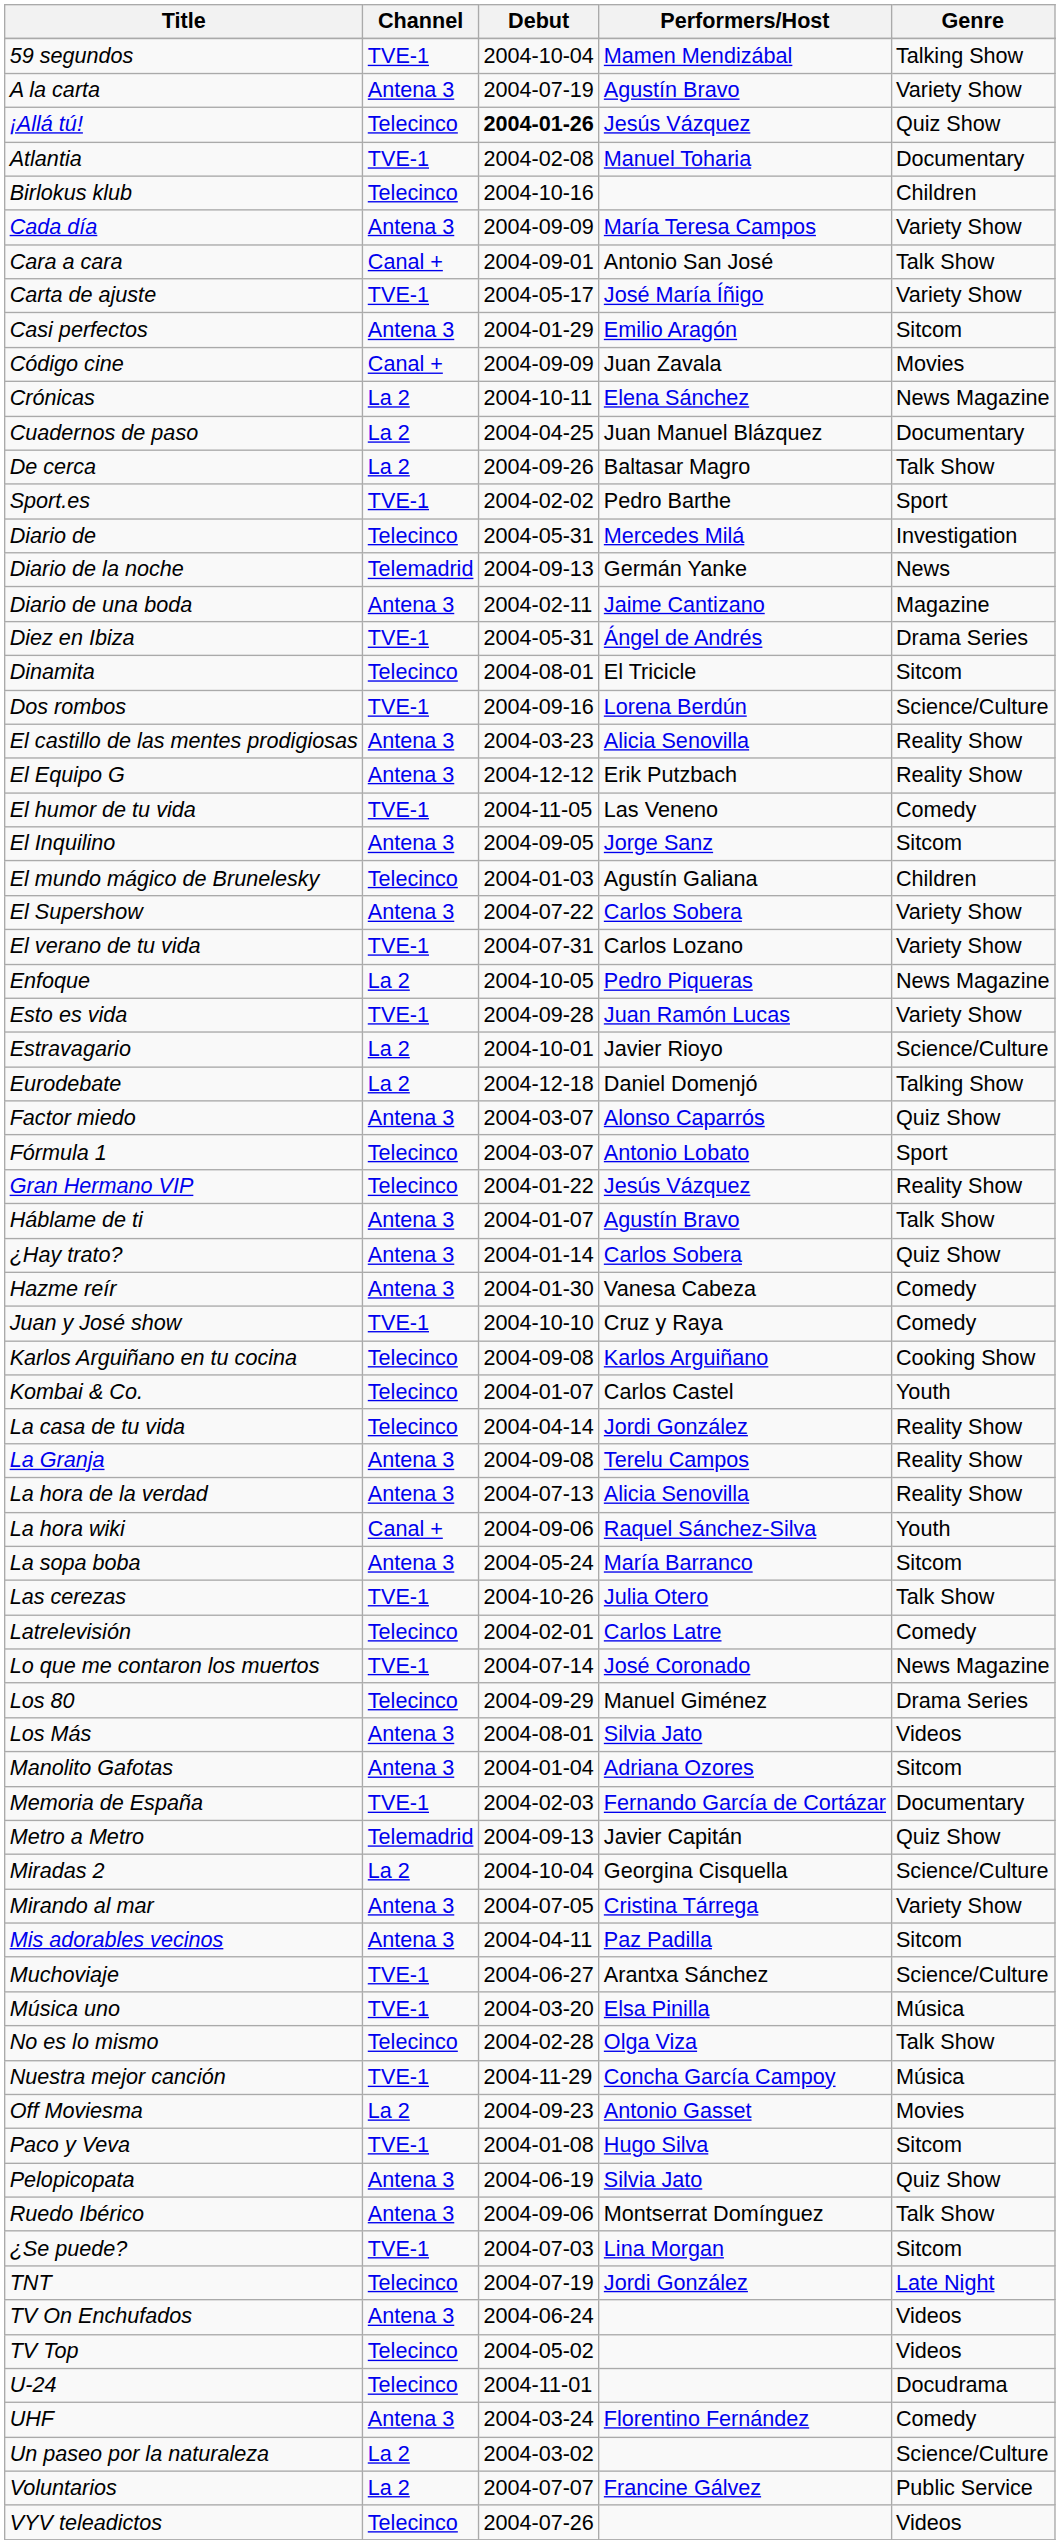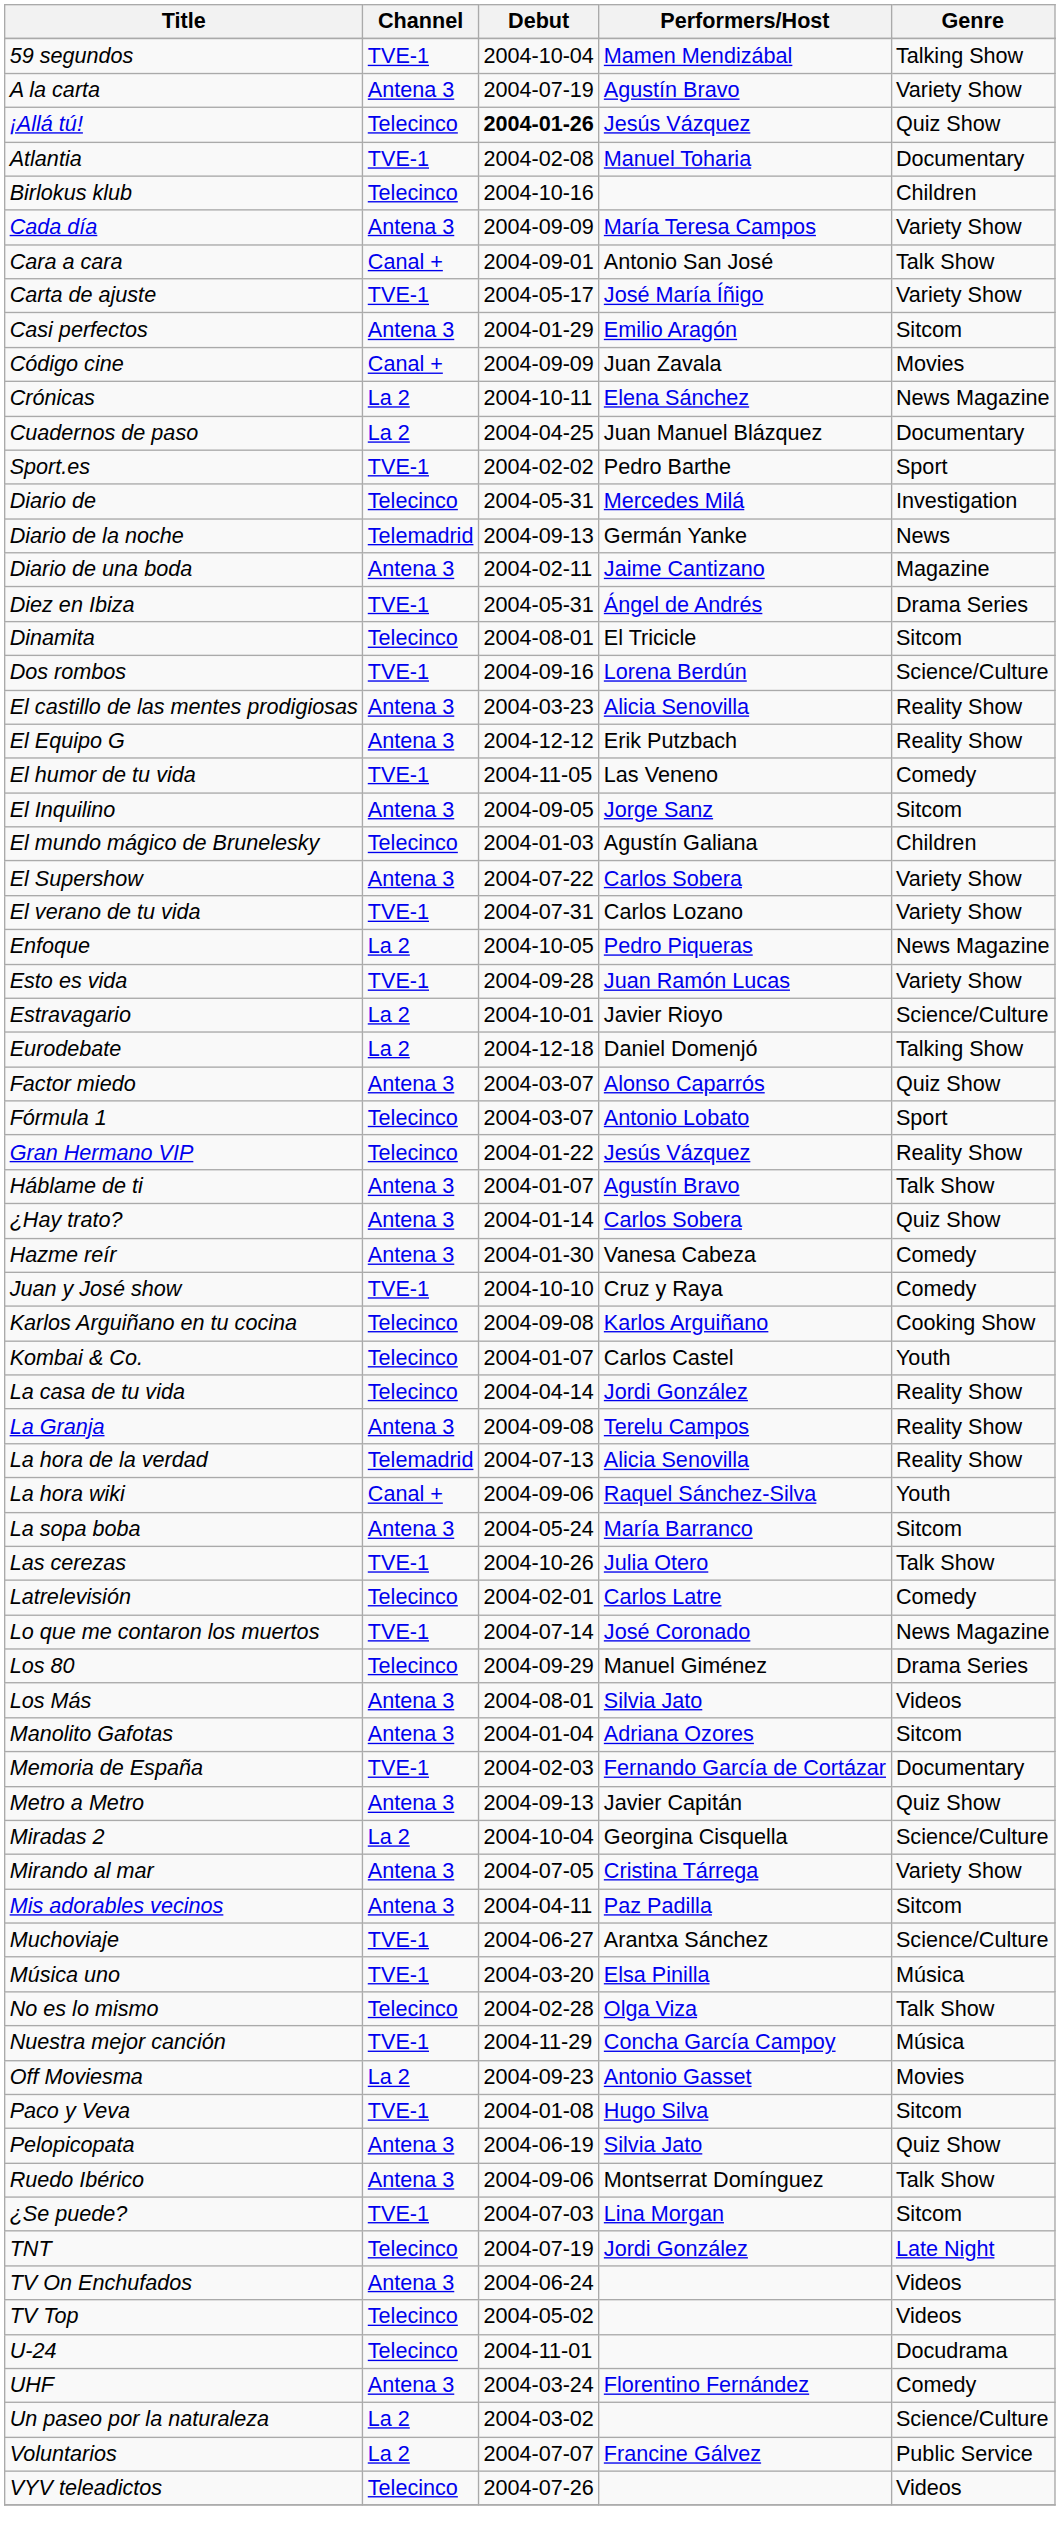- row: De cerca | La 2 | 2004-09-26 | Baltasar Magro | Talk Show
La hora de la verdad | Channel: Antena 3 -> Telemadrid
Metro a Metro | Channel: Telemadrid -> Antena 3
